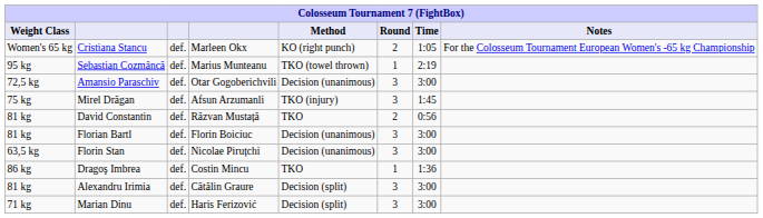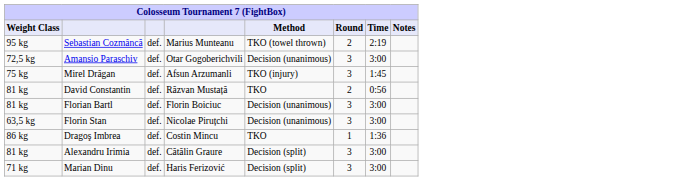- row: Women's 65 kg | Cristiana Stancu | def. | Marleen Okx | KO (right punch) | 2 | 1:05 | For the Colosseum Tournament European Women's -65 kg Championship
Sebastian Cozmâncă | Round: 1 -> 2
